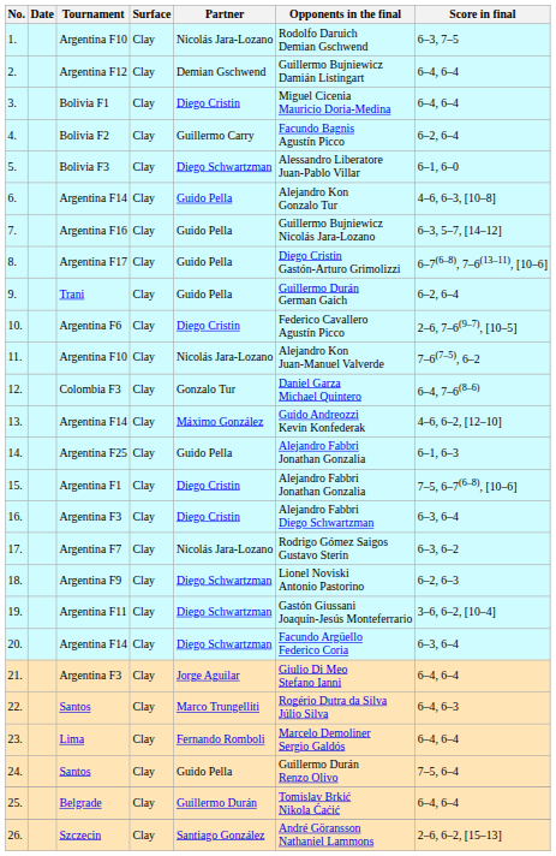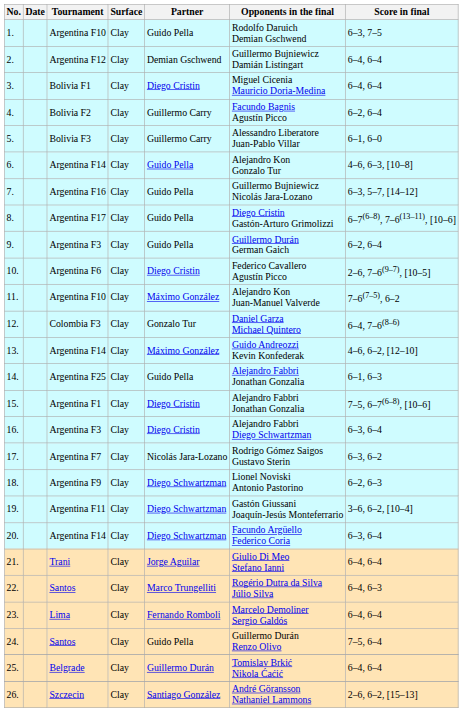1. | Partner: Nicolás Jara-Lozano -> Guido Pella
5. | Partner: Diego Schwartzman -> Guillermo Carry
9. | Tournament: Trani -> Argentina F3
11. | Partner: Nicolás Jara-Lozano -> Máximo González
21. | Tournament: Argentina F3 -> Trani
